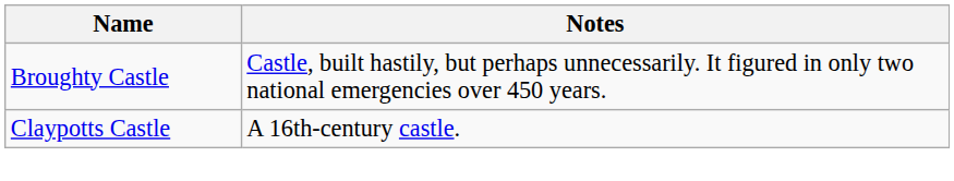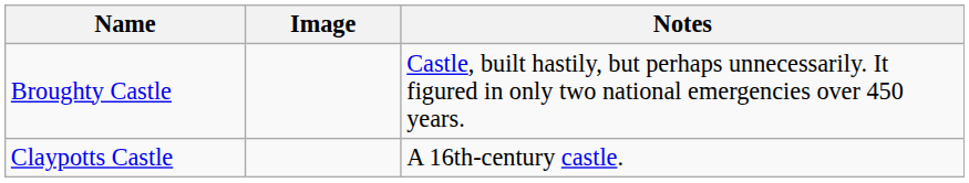+ column: Image
